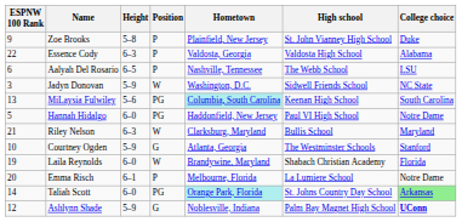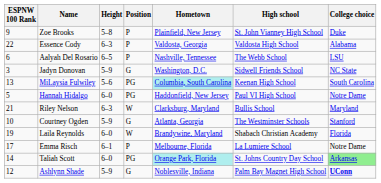Jadyn Donovan | Position: W -> G
Emma Risch | ESPNW 100 Rank: 20 -> 17
